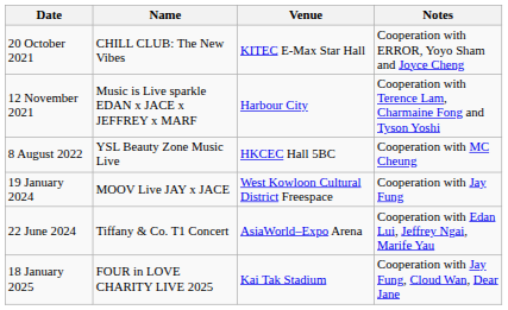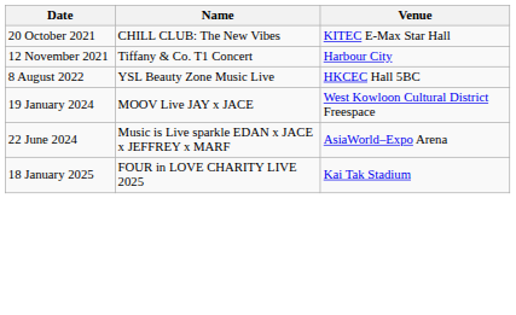- column: Notes | Cooperation with ERROR, Yoyo Sham and Joyce Cheng | Cooperation with Terence Lam, Charmaine Fong and Tyson Yoshi | Cooperation with MC Cheung | Cooperation with Jay Fung | Cooperation with Edan Lui, Jeffrey Ngai, Marife Yau | Cooperation with Jay Fung, Cloud Wan, Dear Jane
12 November 2021 | Name: Music is Live sparkle EDAN x JACE x JEFFREY x MARF -> Tiffany & Co. T1 Concert
22 June 2024 | Name: Tiffany & Co. T1 Concert -> Music is Live sparkle EDAN x JACE x JEFFREY x MARF
